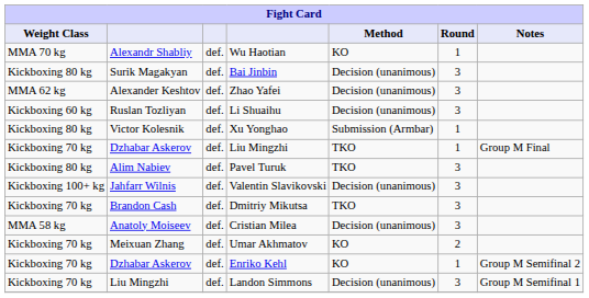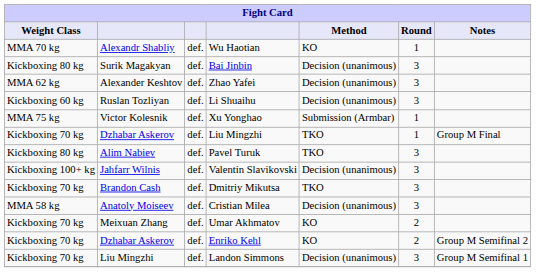Xu Yonghao | Weight Class: Kickboxing 80 kg -> MMA 75 kg
Enriko Kehl | Round: 1 -> 2
